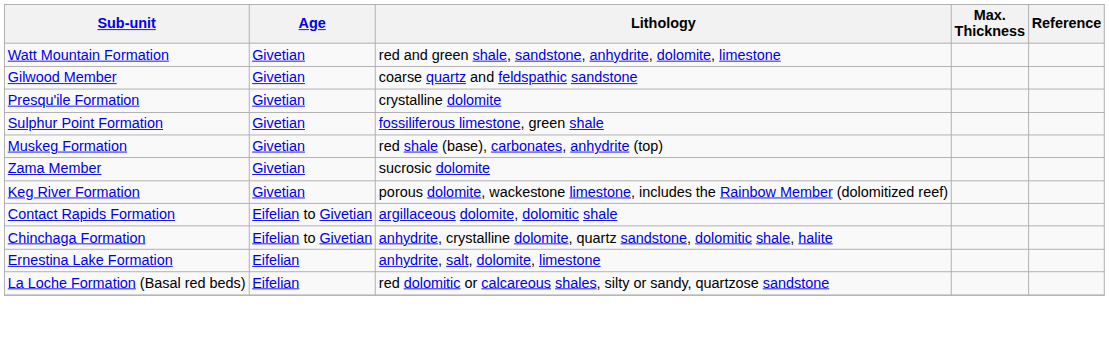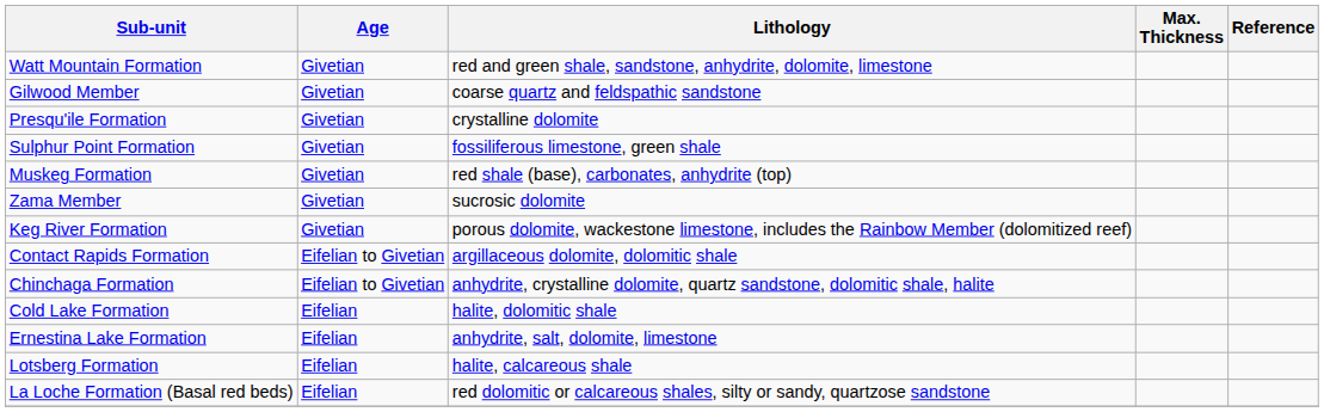+ row: Cold Lake Formation | Eifelian | halite, dolomitic shale
+ row: Lotsberg Formation | Eifelian | halite, calcareous shale
